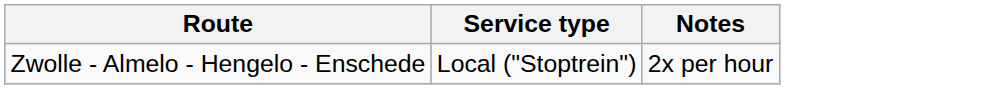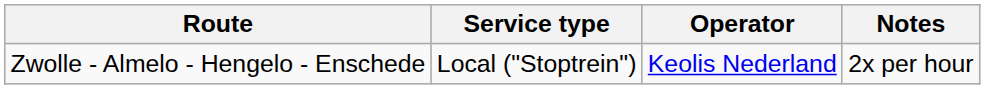+ column: Operator | Keolis Nederland
